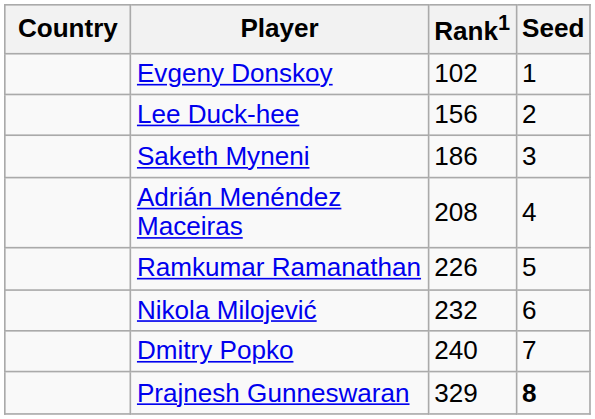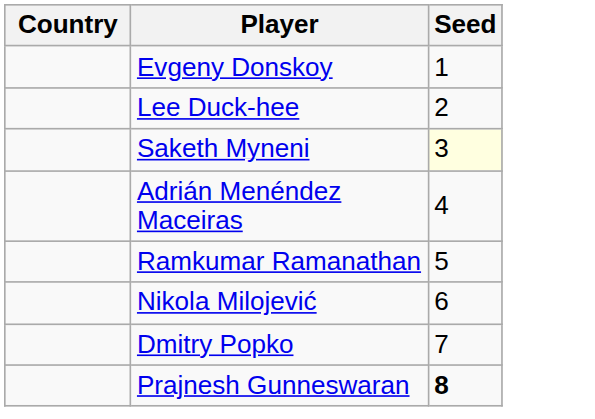- column: Rank1 | 102 | 156 | 186 | 208 | 226 | 232 | 240 | 329
Saketh Myneni | Seed: no background -> lightyellow background
